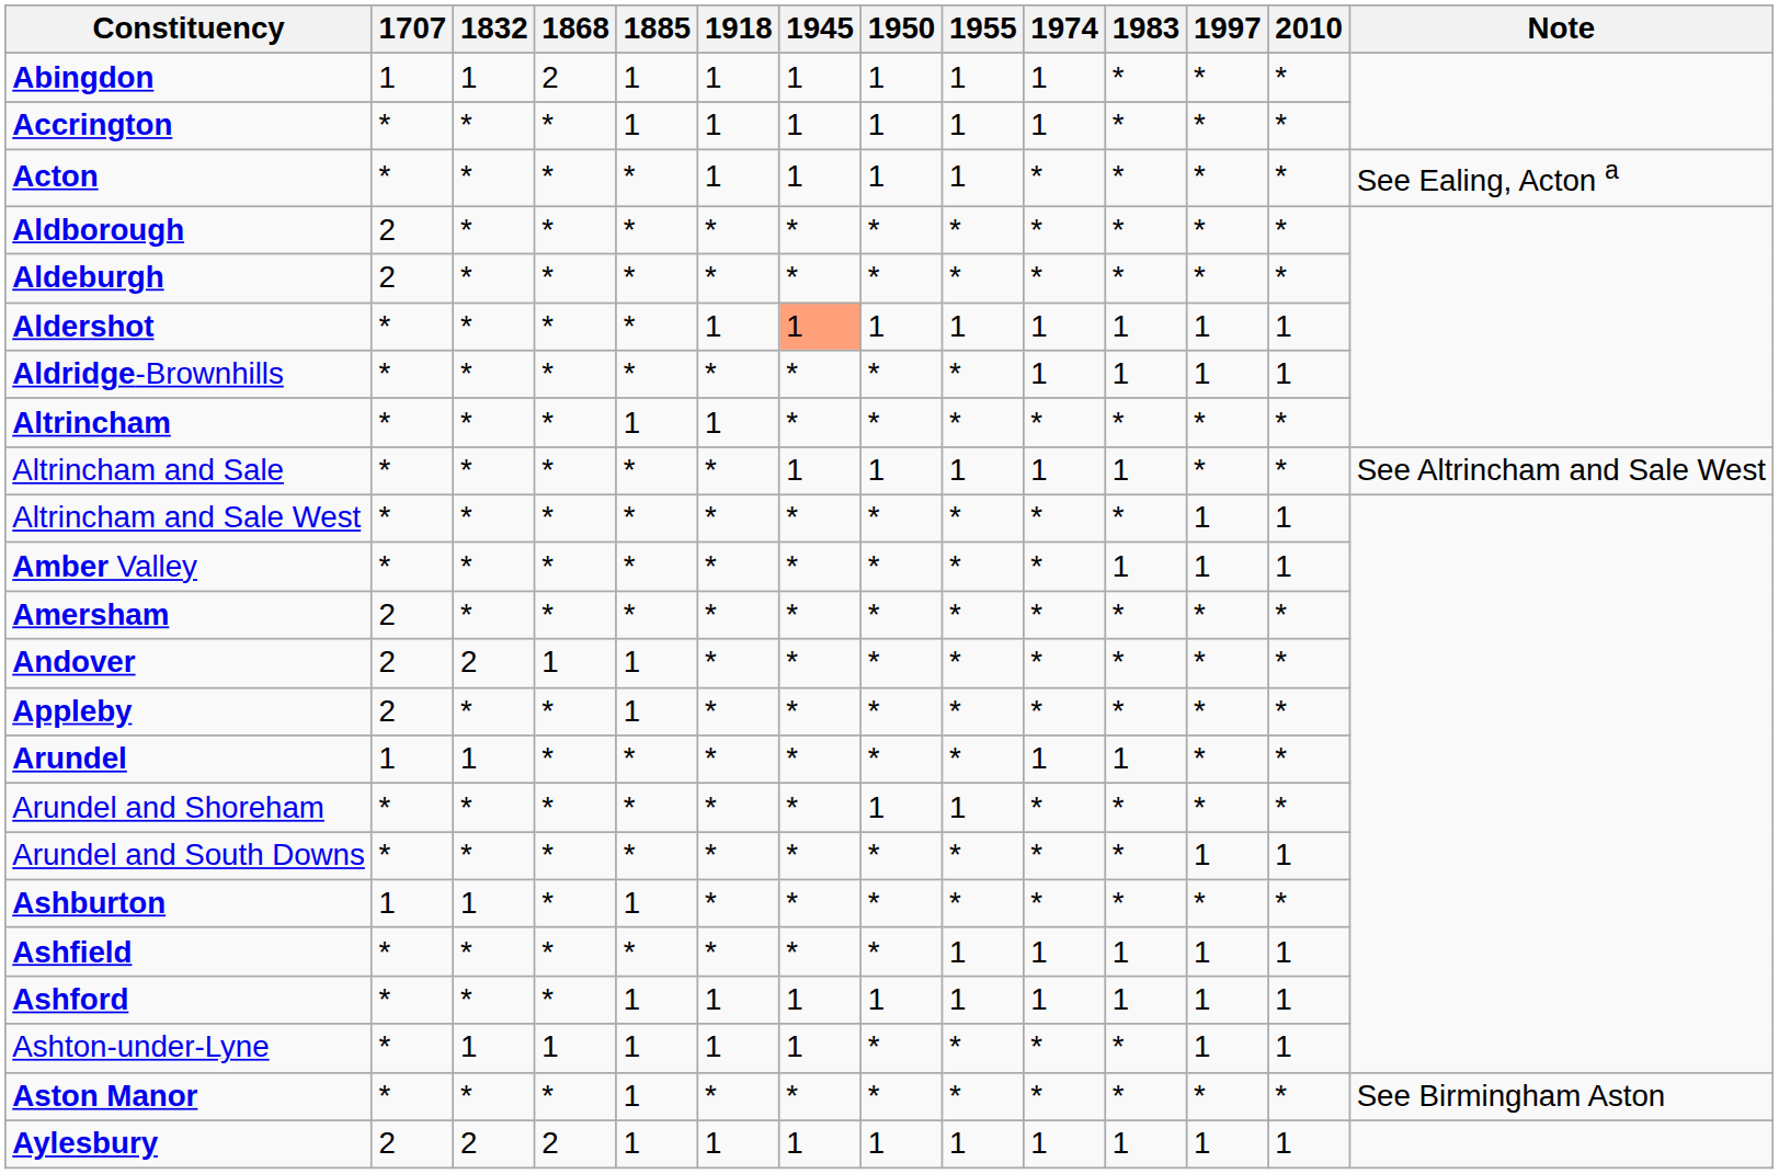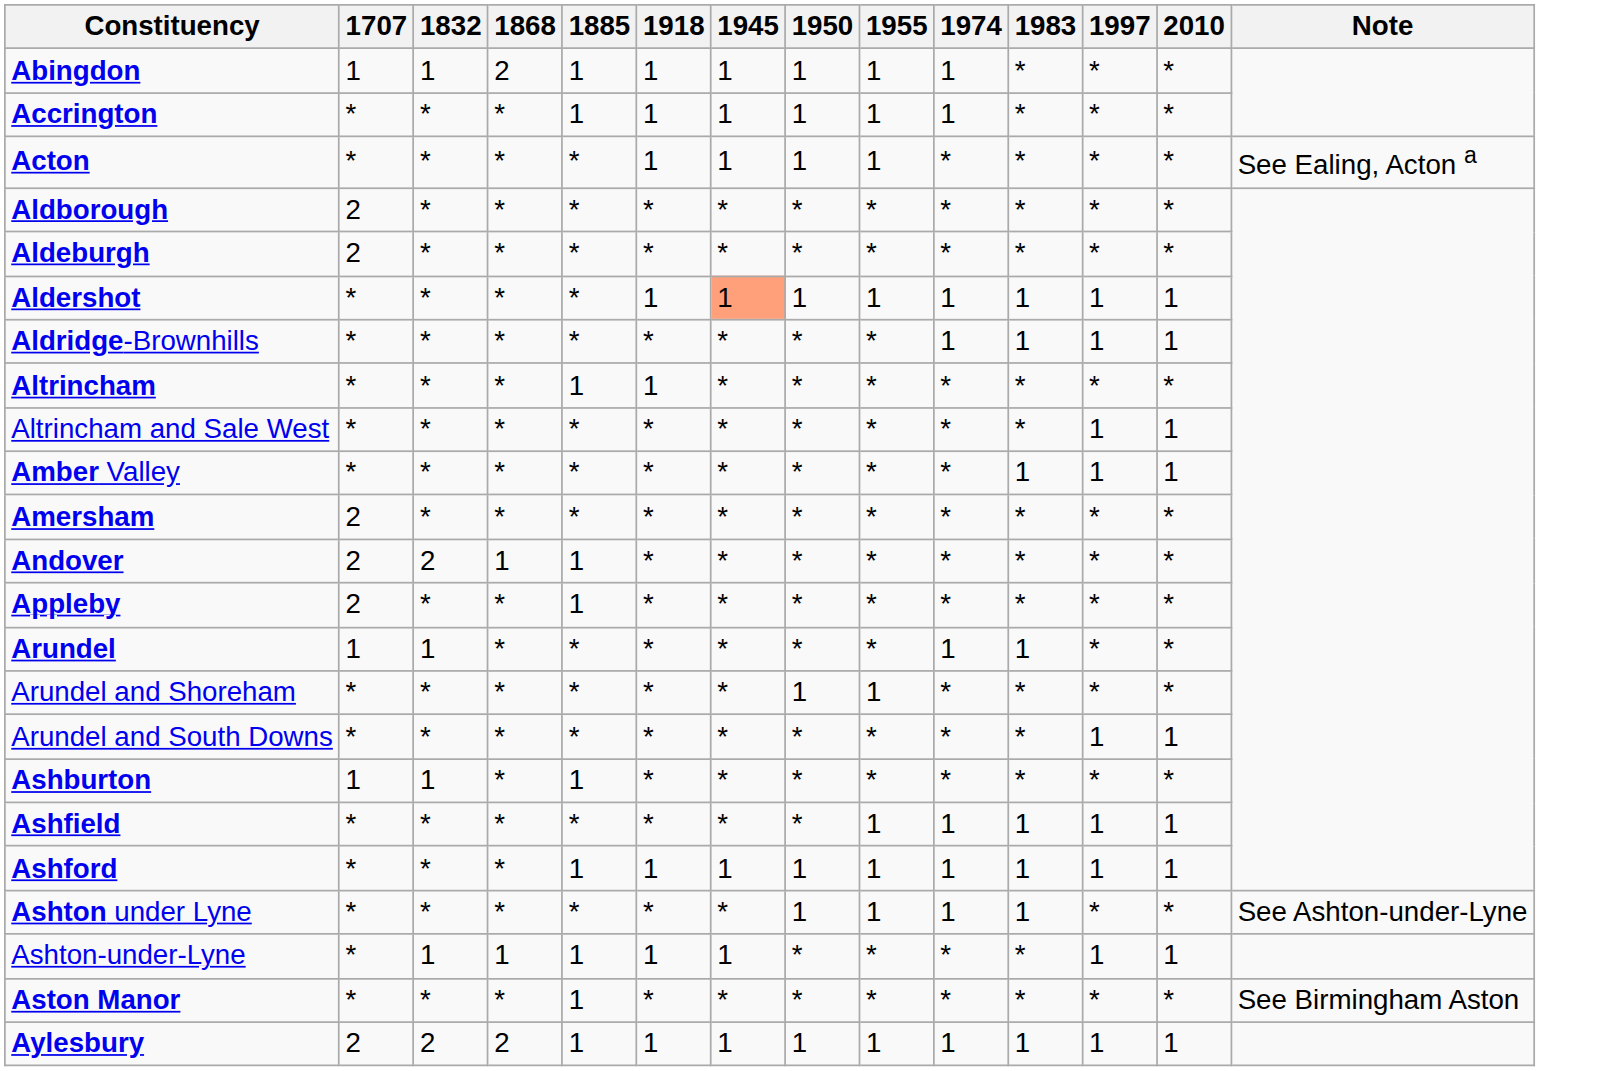- row: Altrincham and Sale | * | * | * | * | * | 1 | 1 | 1 | 1 | 1 | * | * | See Altrincham and Sale West
+ row: Ashton under Lyne | * | * | * | * | * | * | 1 | 1 | 1 | 1 | * | * | See Ashton-under-Lyne
